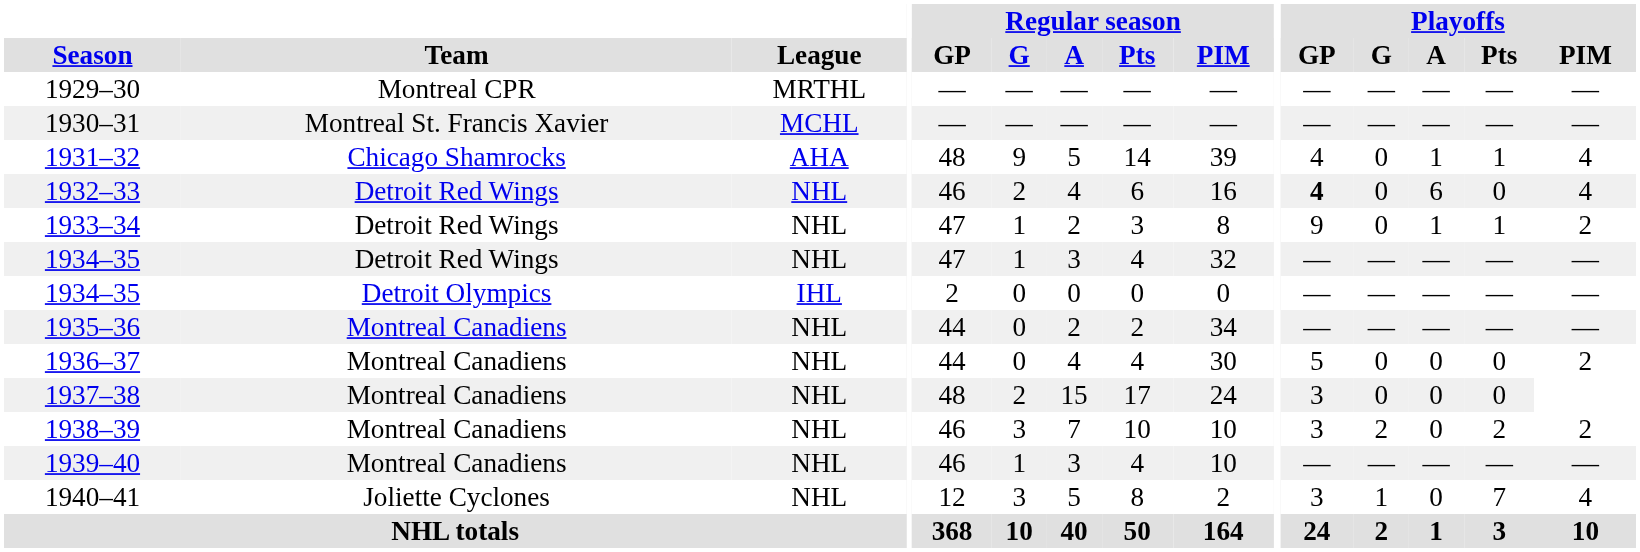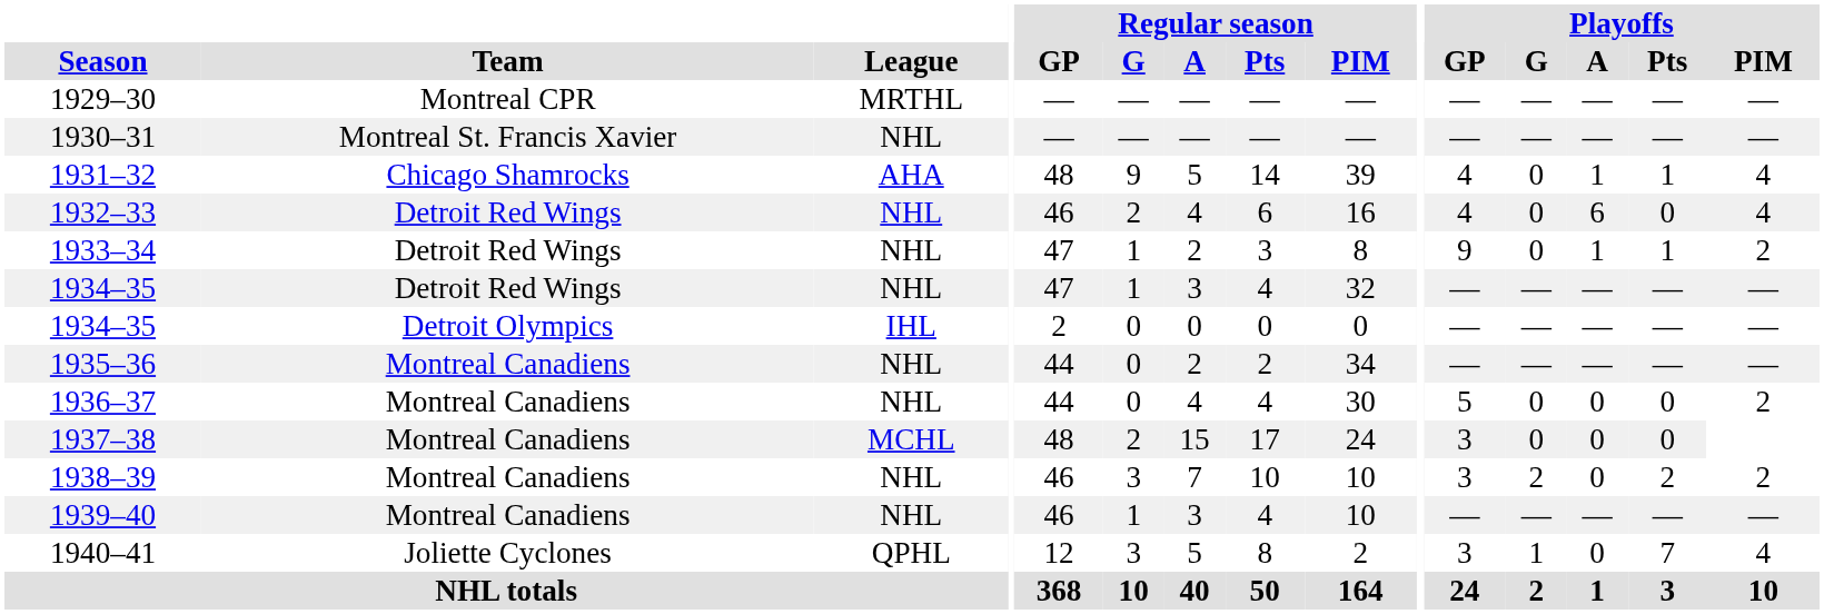1930–31 | League: MCHL -> NHL
1932–33 | Playoffs / GP: bold -> normal
1937–38 | League: NHL -> MCHL
1940–41 | League: NHL -> QPHL
